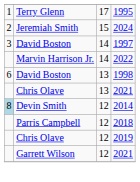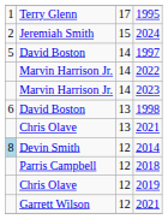1997 | column 1: 3 -> 5
+ row: Marvin Harrison Jr. | 14 | 2023
